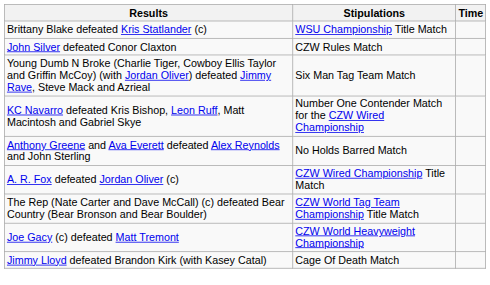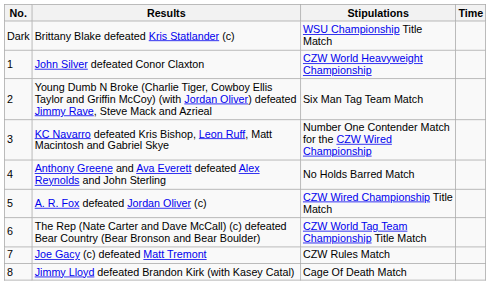+ column: No. | Dark | 1 | 2 | 3 | 4 | 5 | 6 | 7 | 8
John Silver defeated Conor Claxton | Stipulations: CZW Rules Match -> CZW World Heavyweight Championship
Joe Gacy (c) defeated Matt Tremont | Stipulations: CZW World Heavyweight Championship -> CZW Rules Match
